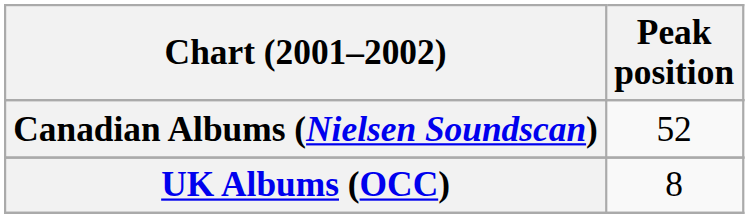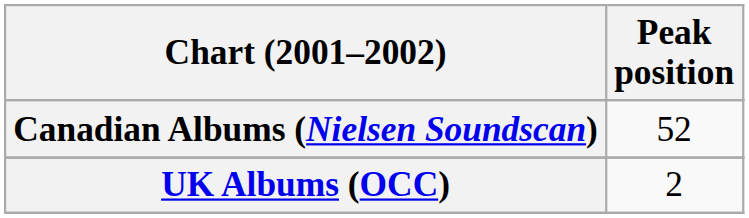UK Albums (OCC) | Peak position: 8 -> 2
